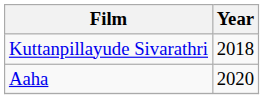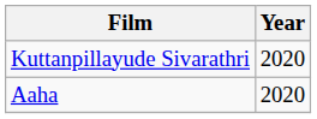Kuttanpillayude Sivarathri | Year: 2018 -> 2020
